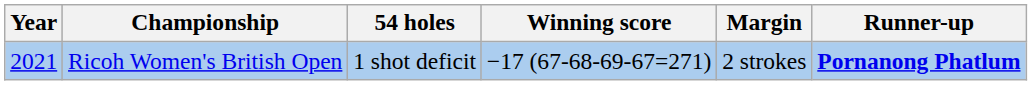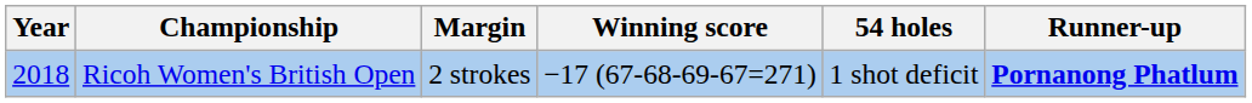columns swapped: 54 holes <-> Margin
Ricoh Women's British Open | Year: 2021 -> 2018
